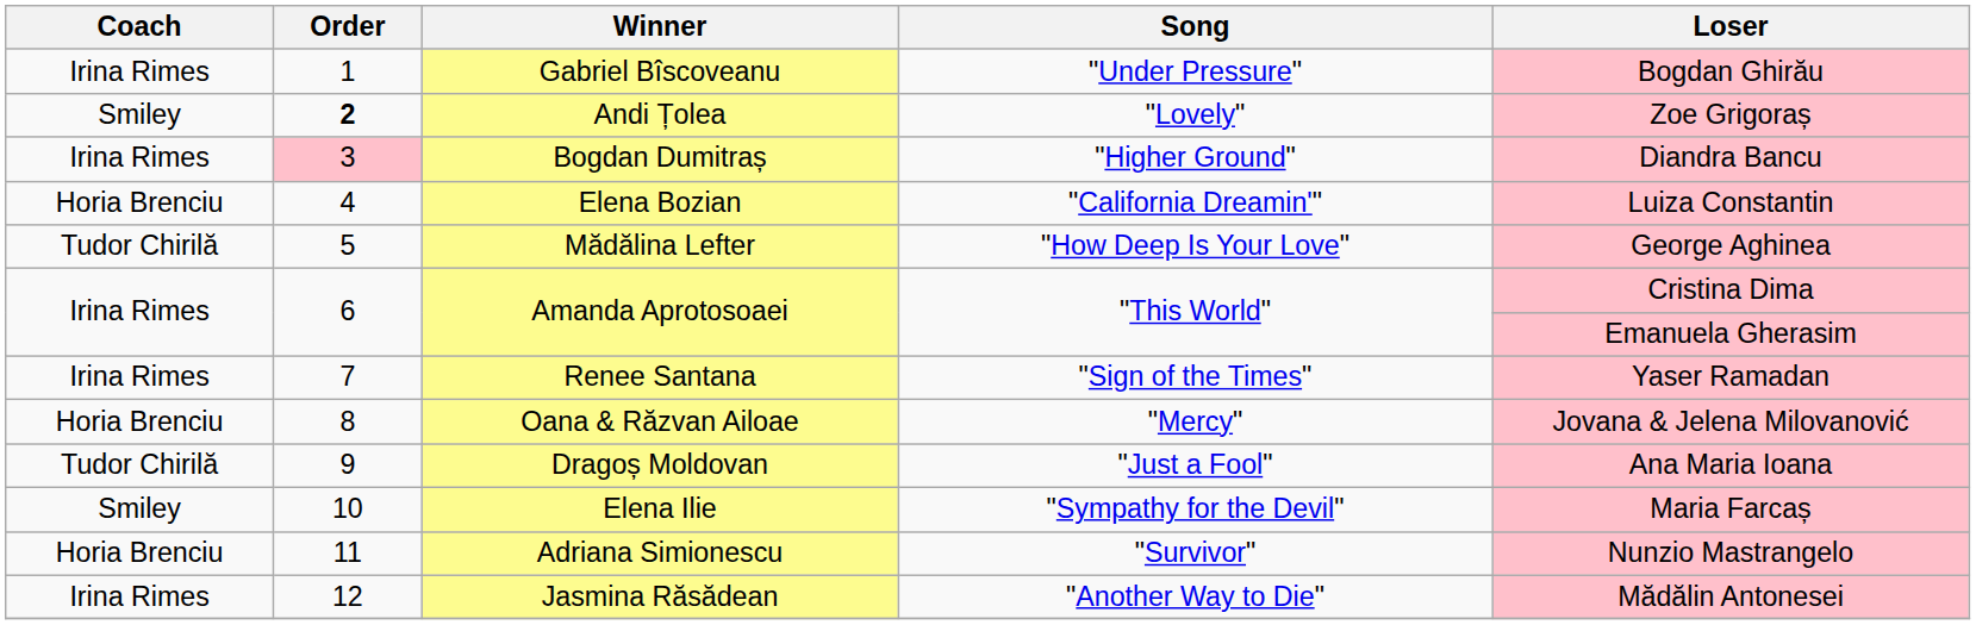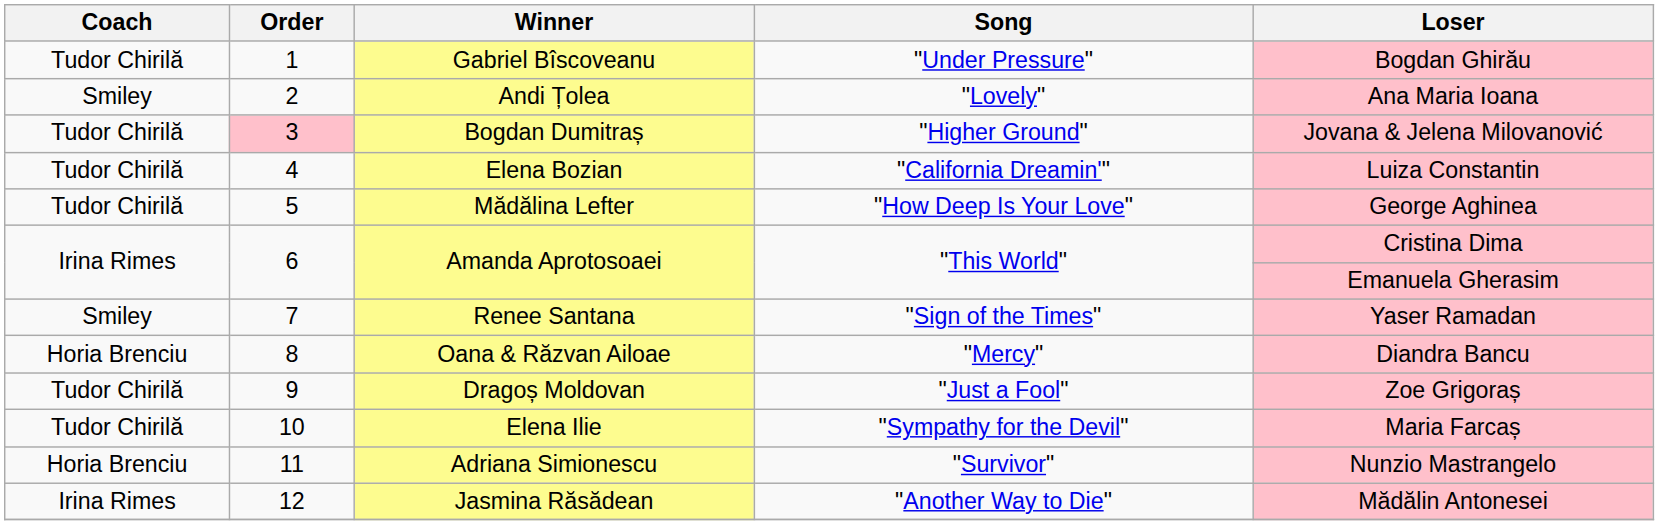Gabriel Bîscoveanu | Coach: Irina Rimes -> Tudor Chirilă
Andi Țolea | Order: bold -> normal
Andi Țolea | Loser: Zoe Grigoraș -> Ana Maria Ioana
Bogdan Dumitraș | Coach: Irina Rimes -> Tudor Chirilă
Bogdan Dumitraș | Loser: Diandra Bancu -> Jovana & Jelena Milovanović
Elena Bozian | Coach: Horia Brenciu -> Tudor Chirilă
Renee Santana | Coach: Irina Rimes -> Smiley
Oana & Răzvan Ailoae | Loser: Jovana & Jelena Milovanović -> Diandra Bancu
Dragoș Moldovan | Loser: Ana Maria Ioana -> Zoe Grigoraș
Elena Ilie | Coach: Smiley -> Tudor Chirilă
